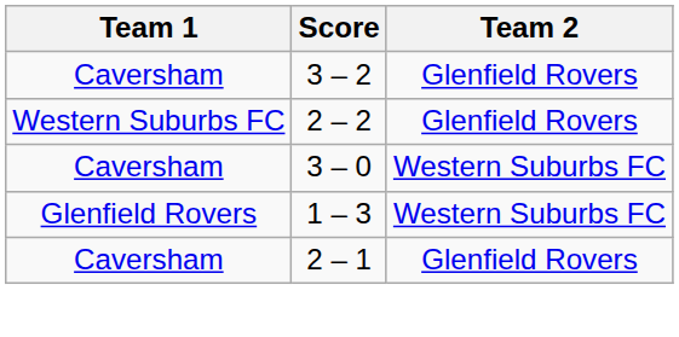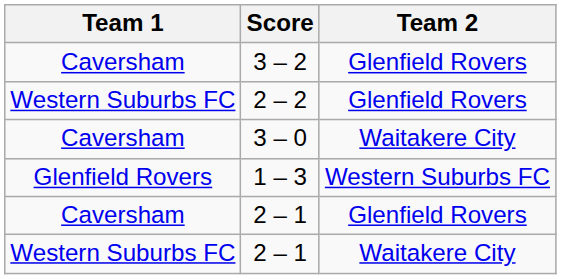3 – 0 | Team 2: Western Suburbs FC -> Waitakere City
+ row: Western Suburbs FC | 2 – 1 | Waitakere City
